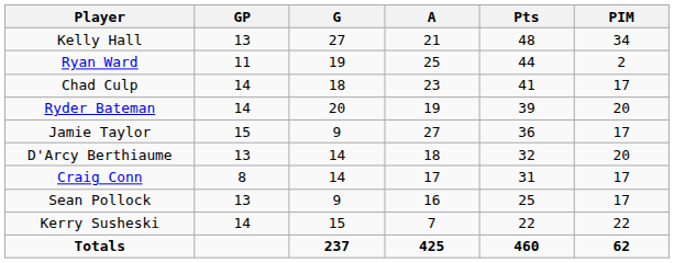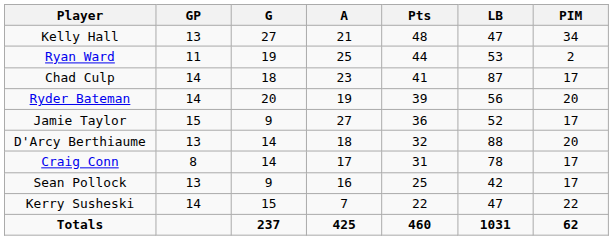+ column: LB | 47 | 53 | 87 | 56 | 52 | 88 | 78 | 42 | 47 | 1031
